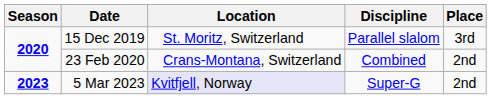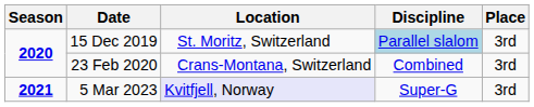15 Dec 2019 | Discipline: no background -> lightblue background
23 Feb 2020 | Place: 2nd -> 3rd
5 Mar 2023 | Season: 2023 -> 2021
5 Mar 2023 | Place: 2nd -> 3rd
